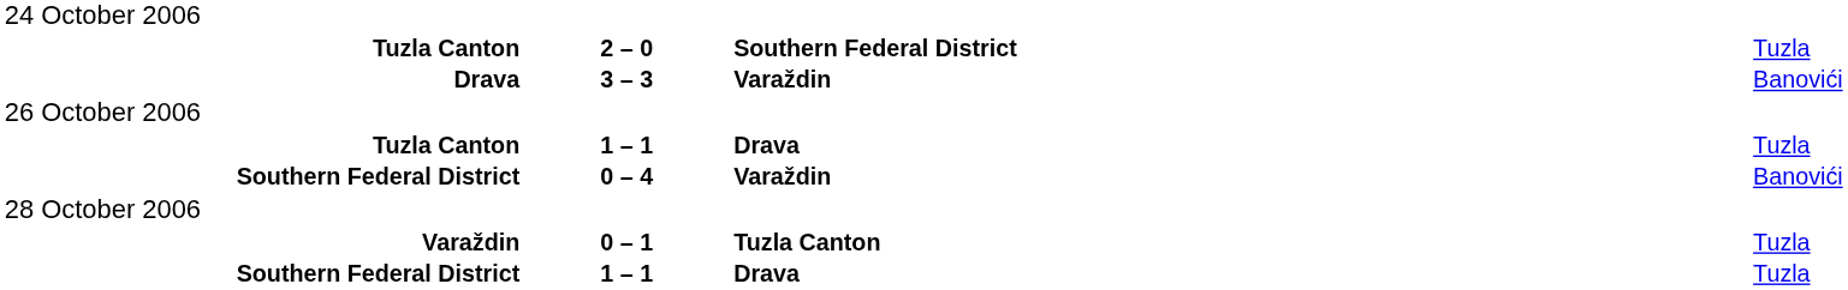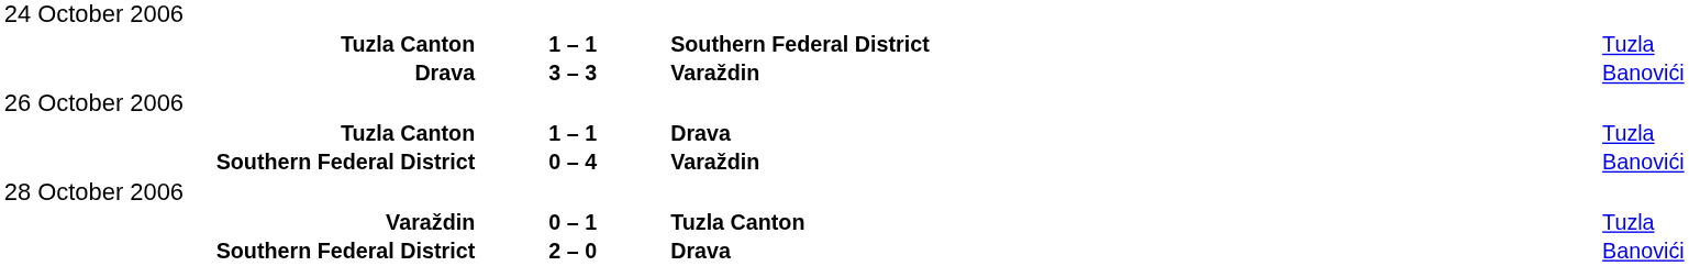Tuzla Canton / Southern Federal District | column 2: 2 – 0 -> 1 – 1
Southern Federal District / Drava | column 2: 1 – 1 -> 2 – 0
Southern Federal District / Drava | column 4: Tuzla -> Banovići
